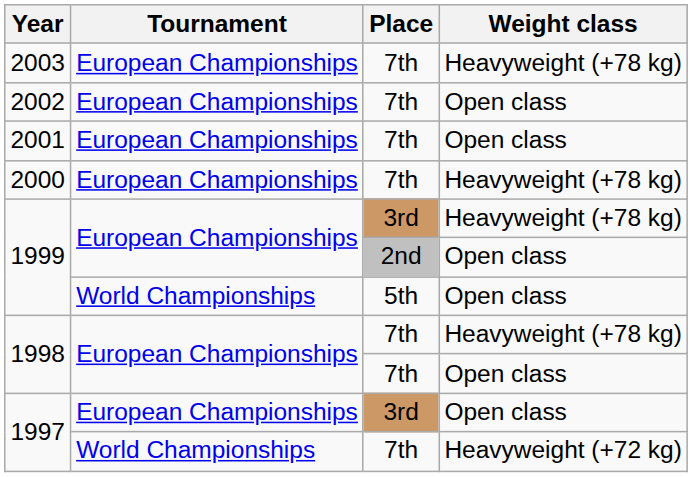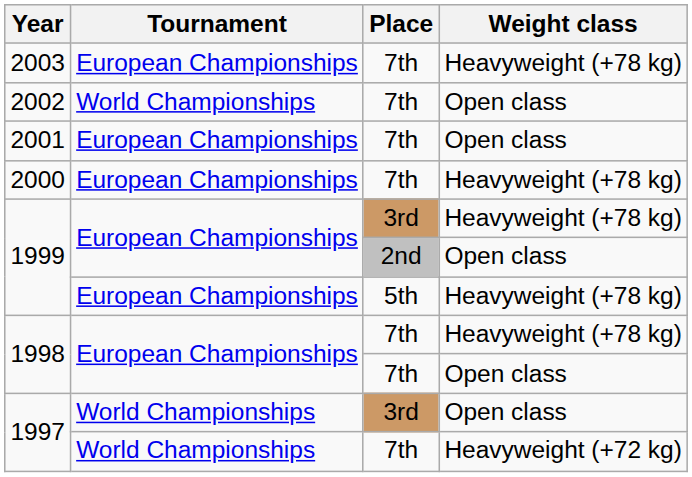2002 | Tournament: European Championships -> World Championships
1999 / 5th | Tournament: World Championships -> European Championships
1999 / 5th | Weight class: Open class -> Heavyweight (+78 kg)
1997 / 3rd | Tournament: European Championships -> World Championships
